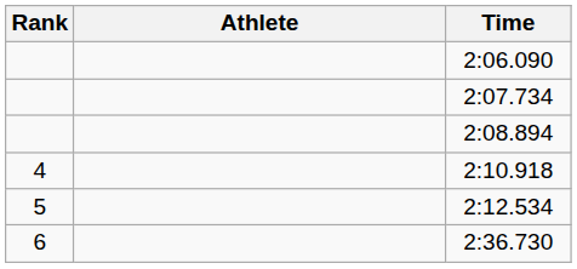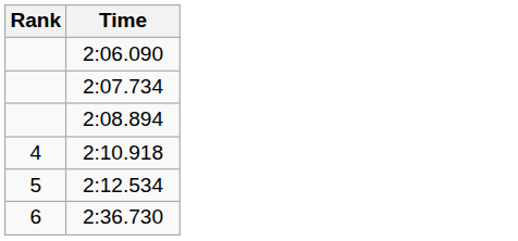- column: Athlete
